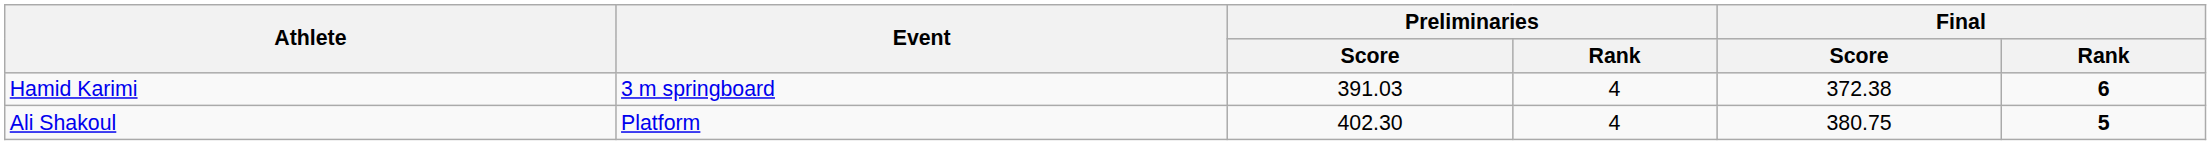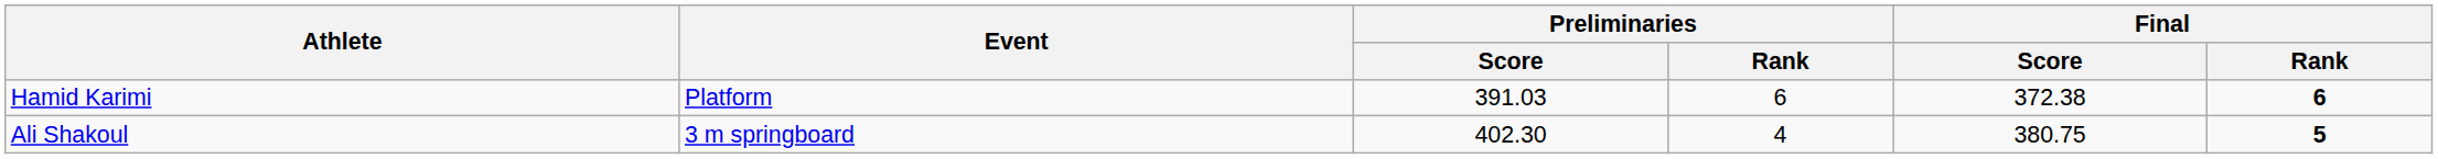Hamid Karimi | Event: 3 m springboard -> Platform
Hamid Karimi | Preliminaries / Rank: 4 -> 6
Ali Shakoul | Event: Platform -> 3 m springboard
